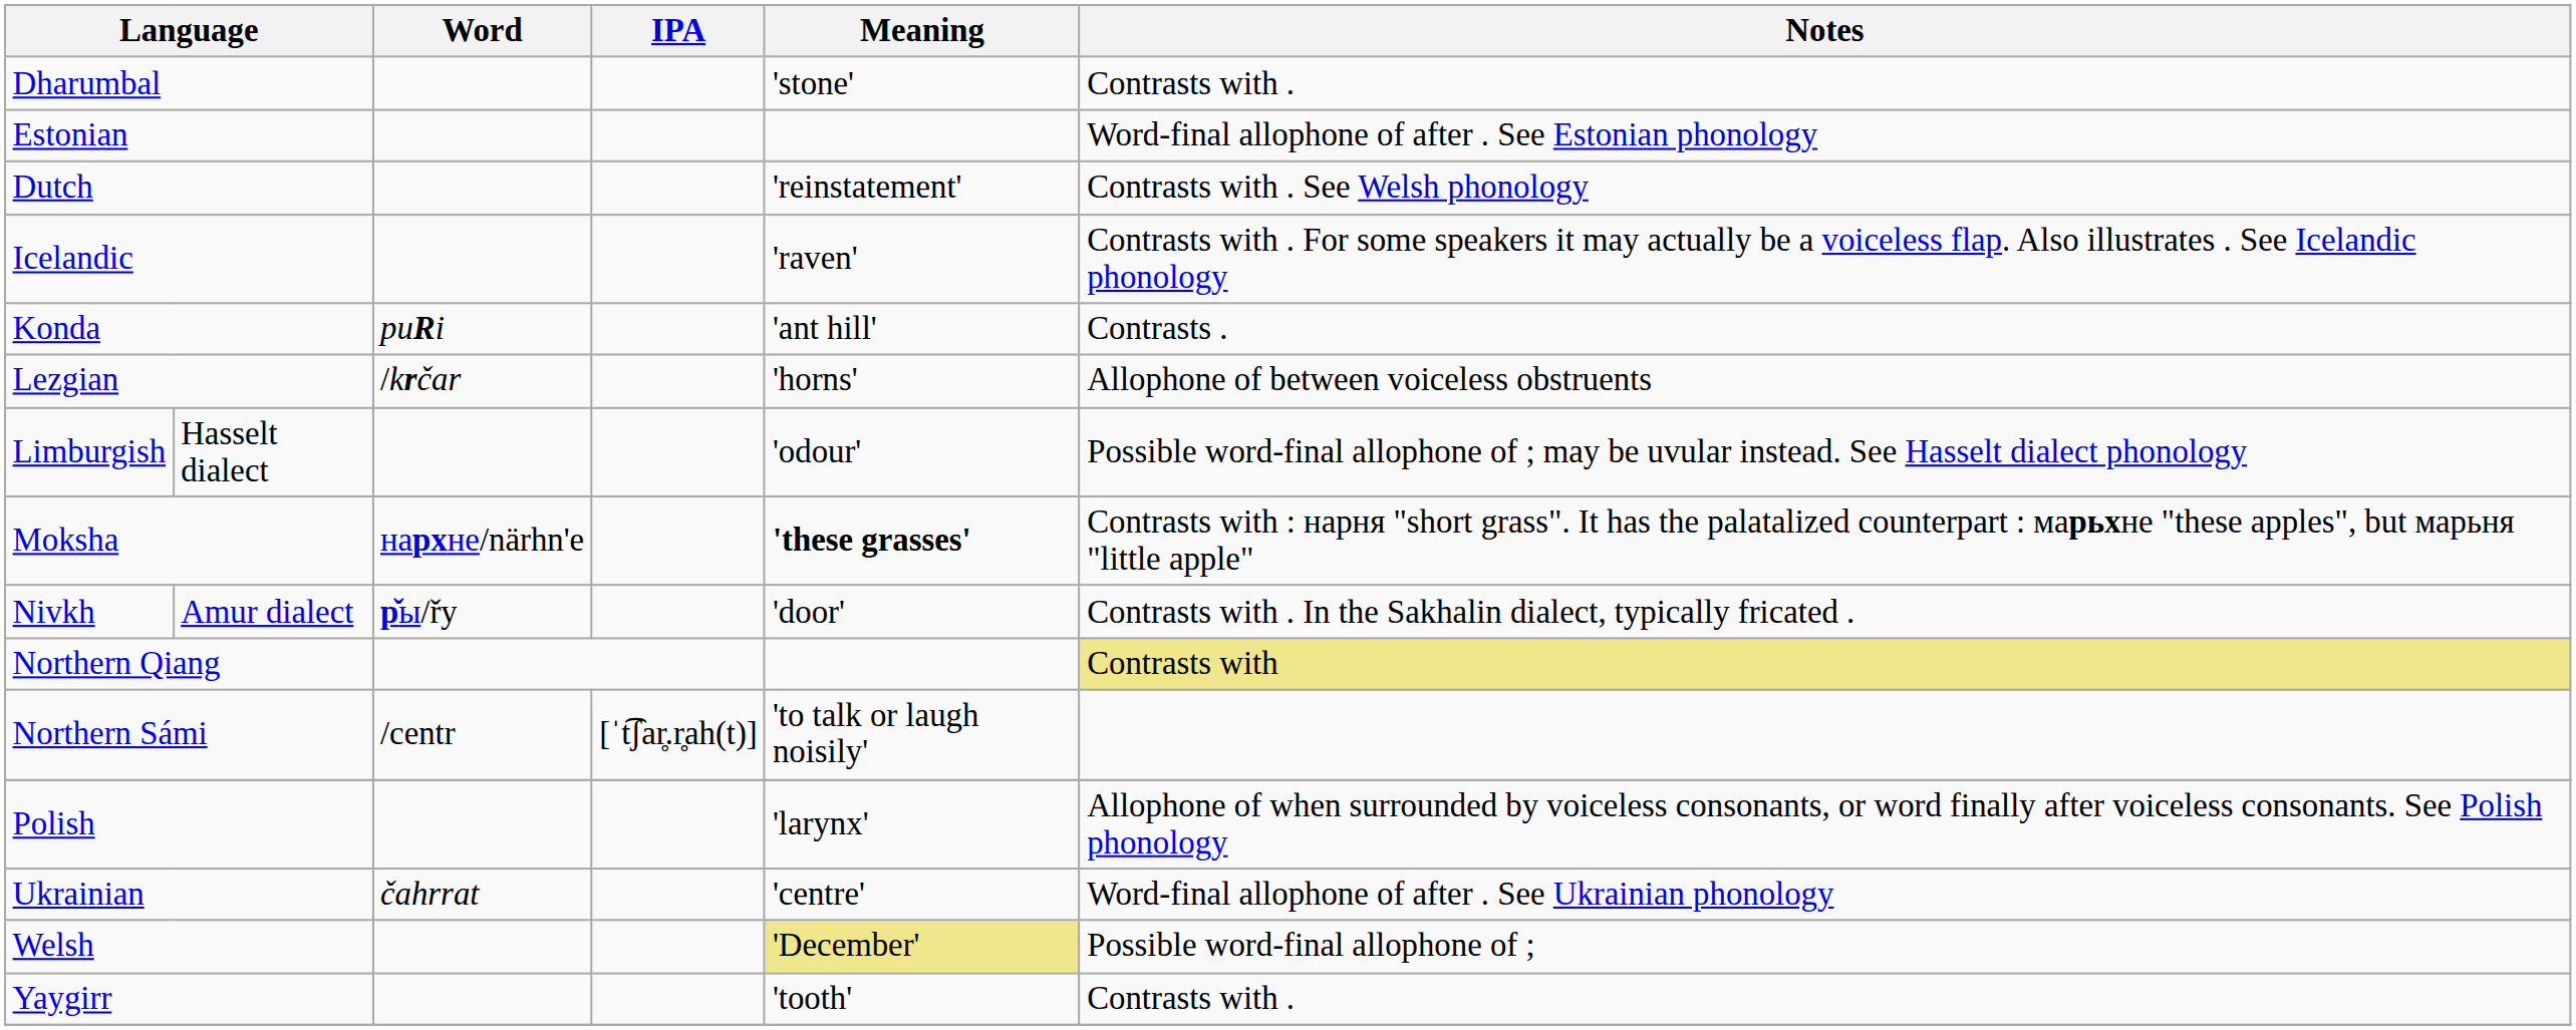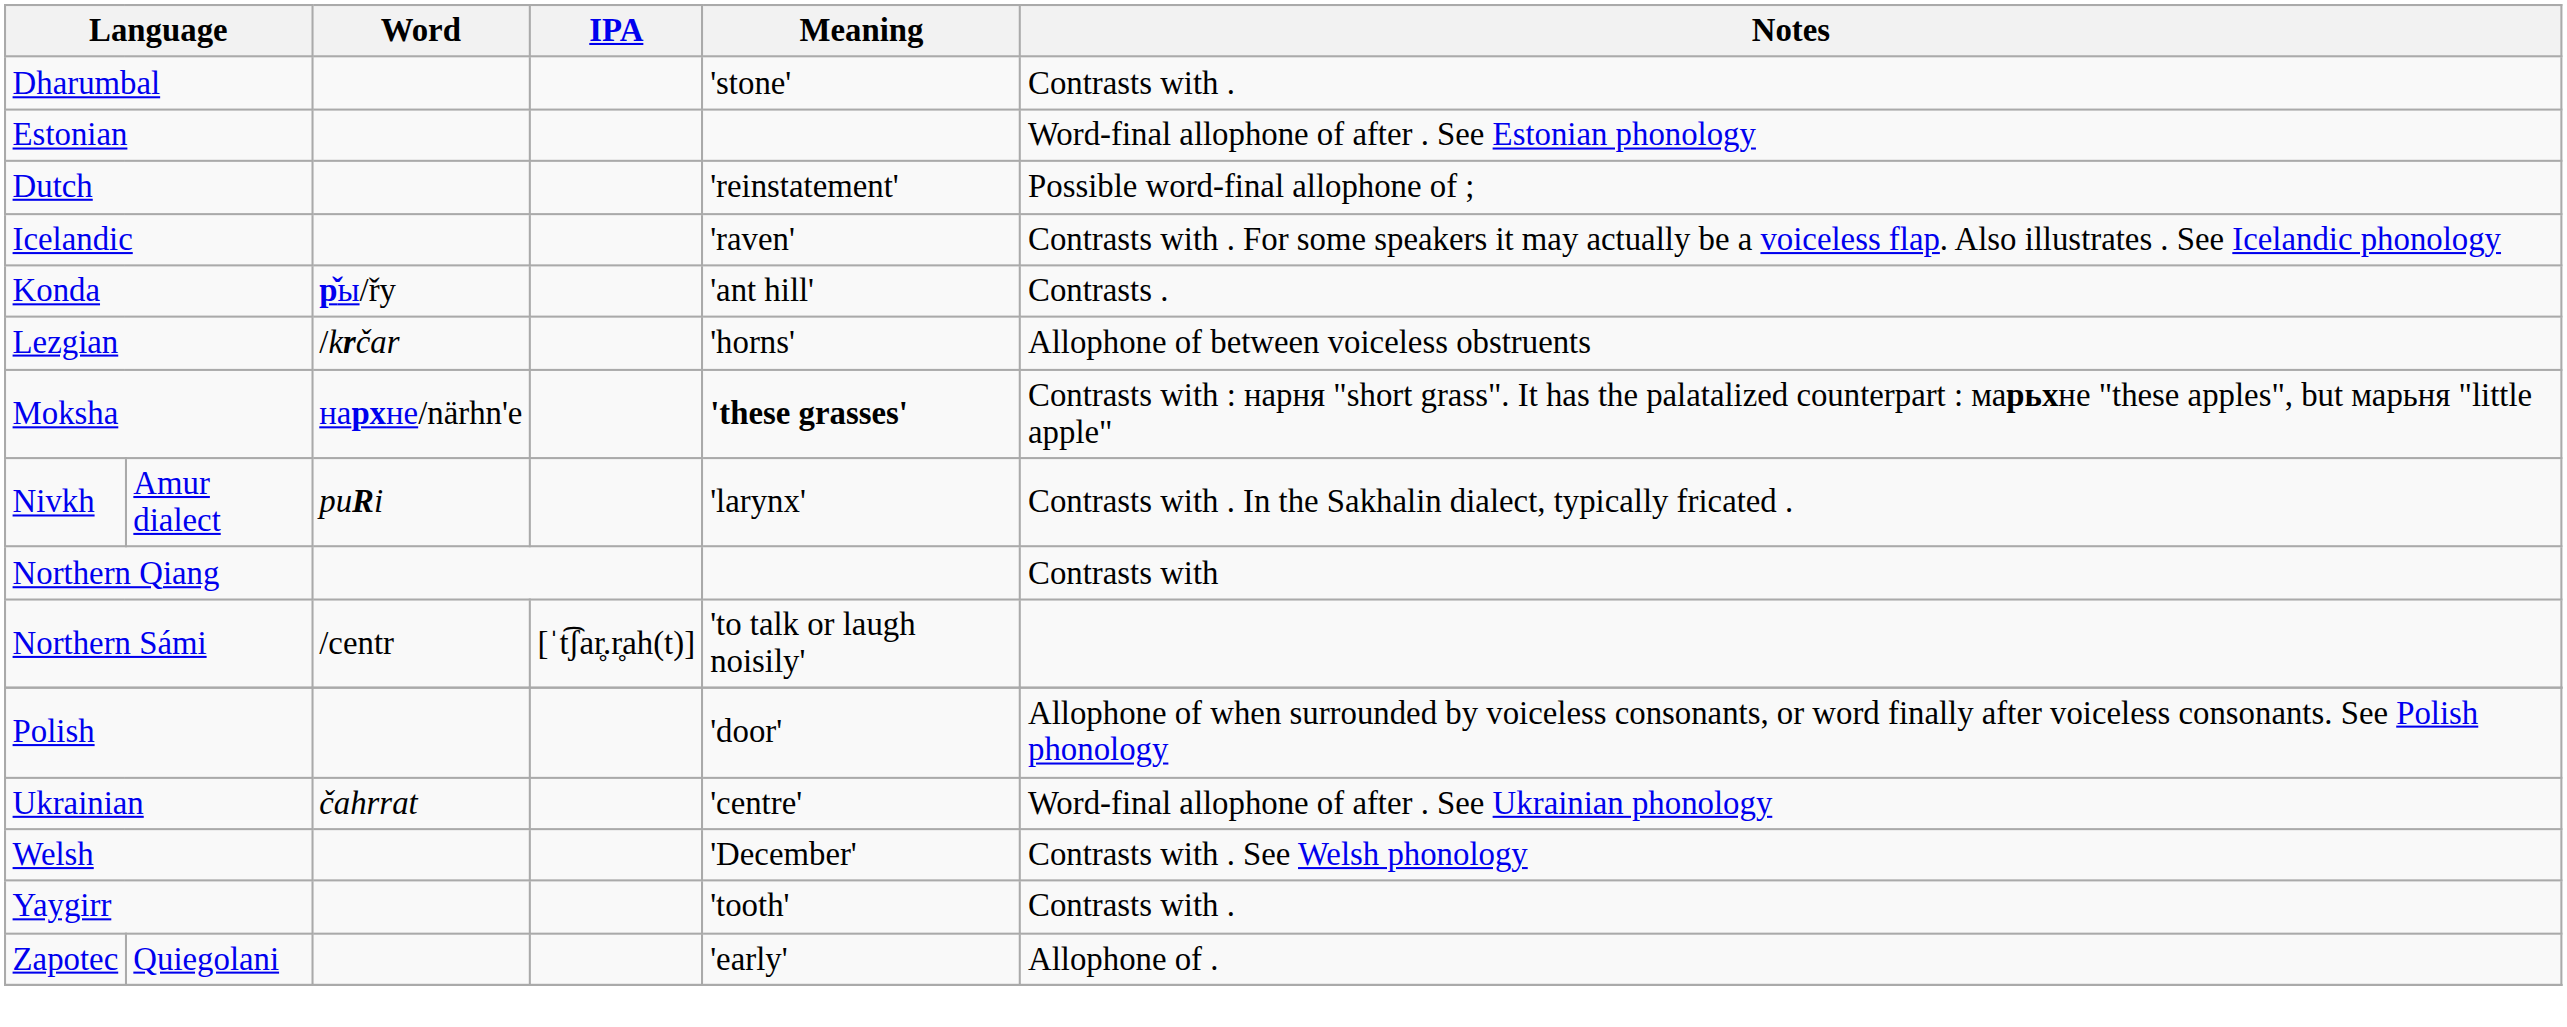Dutch | Notes: Contrasts with . See Welsh phonology -> Possible word-final allophone of ;
Konda | Word: puRi -> р̌ы/řy
- row: Limburgish | Hasselt dialect | 'odour' | Possible word-final allophone of ; may be uvular instead. See Hasselt dialect phonology
Nivkh | Word: р̌ы/řy -> puRi
Nivkh | Meaning: 'door' -> 'larynx'
Northern Qiang | Notes: khaki background -> no background
Polish | Meaning: 'larynx' -> 'door'
Welsh | Meaning: khaki background -> no background
Welsh | Notes: Possible word-final allophone of ; -> Contrasts with . See Welsh phonology
+ row: Zapotec | Quiegolani | 'early' | Allophone of .
